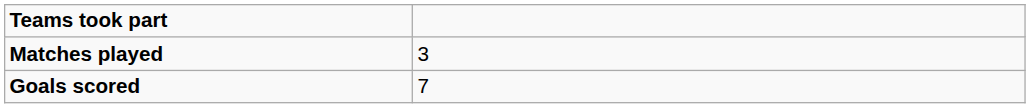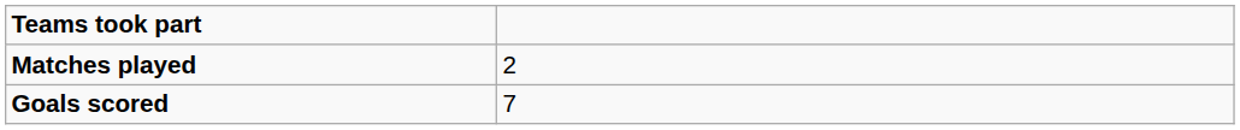Matches played | column 2: 3 -> 2
